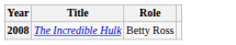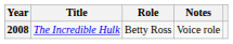+ column: Notes | Voice role
